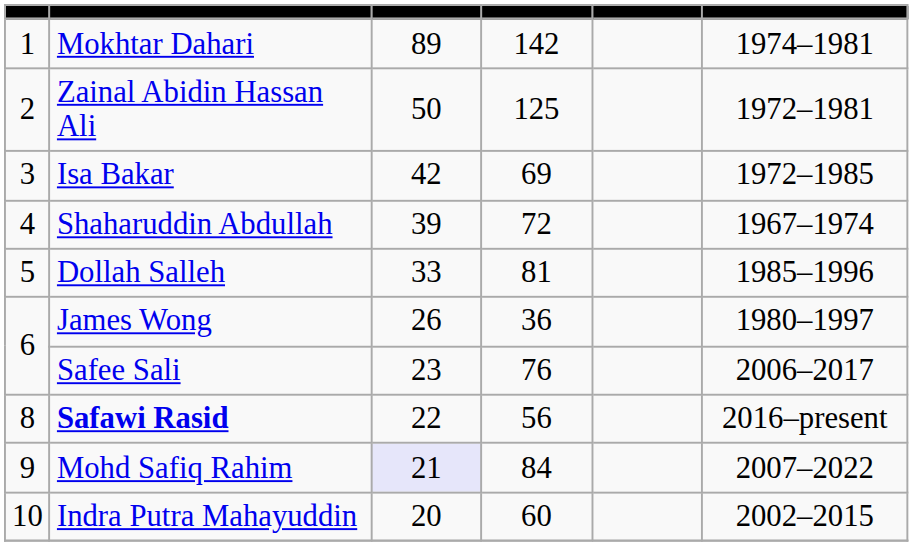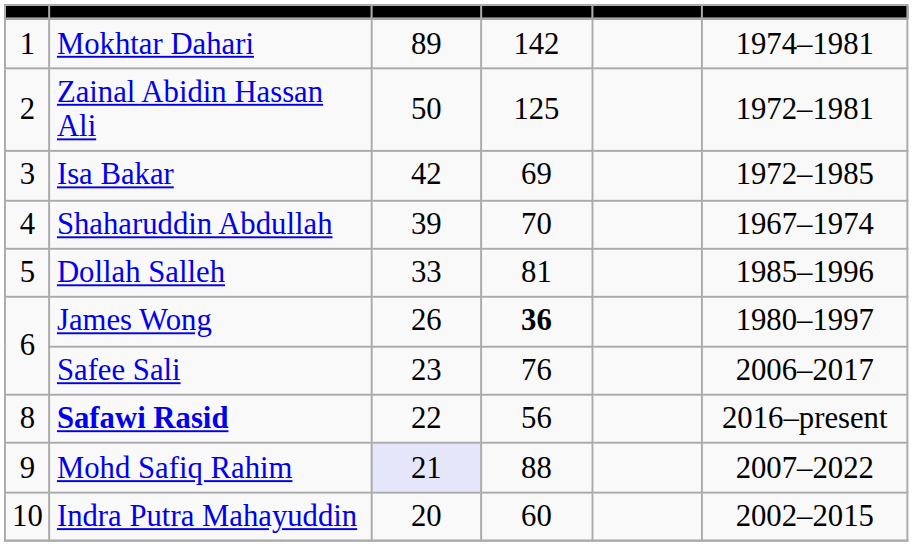Shaharuddin Abdullah | column 4: 72 -> 70
James Wong | column 4: normal -> bold
Mohd Safiq Rahim | column 4: 84 -> 88
